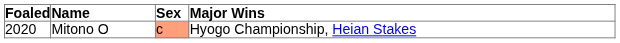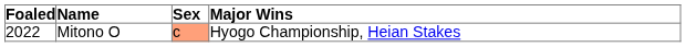Mitono O | Foaled: 2020 -> 2022
